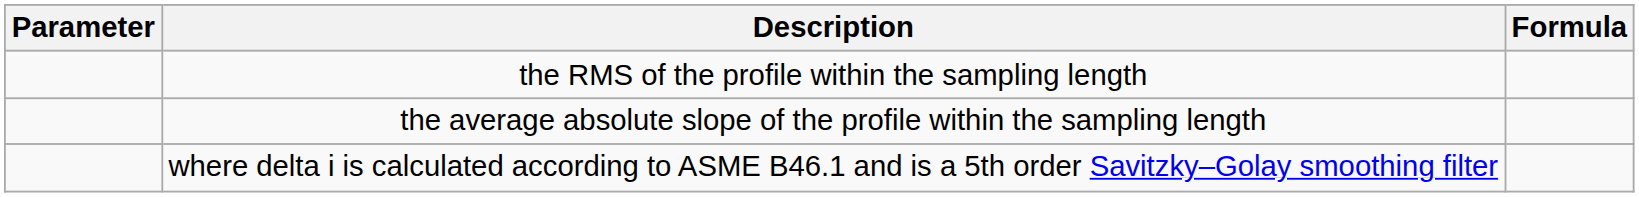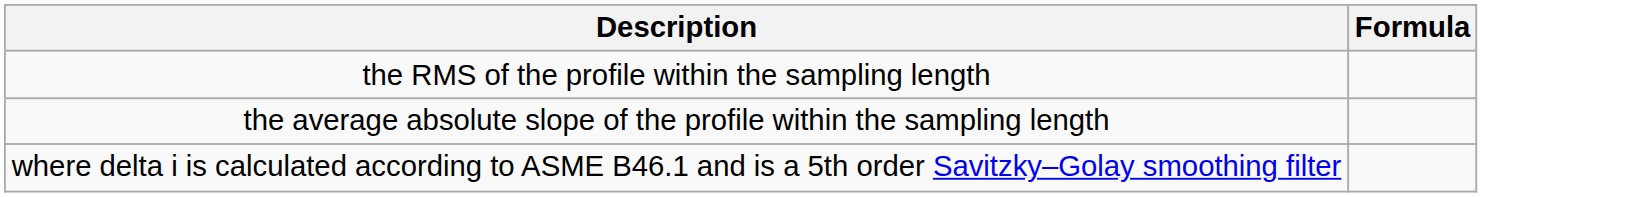- column: Parameter
